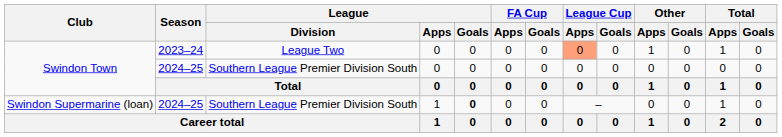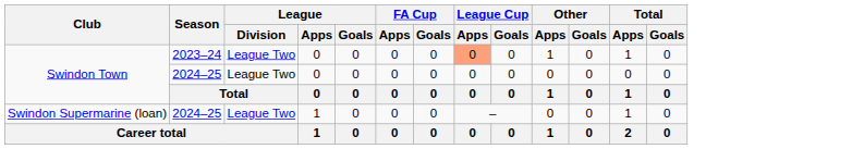Swindon Town / 2024–25 | League / Division: Southern League Premier Division South -> League Two
Swindon Supermarine (loan) | League / Division: Southern League Premier Division South -> League Two
Swindon Supermarine (loan) | League / Goals: bold -> normal
